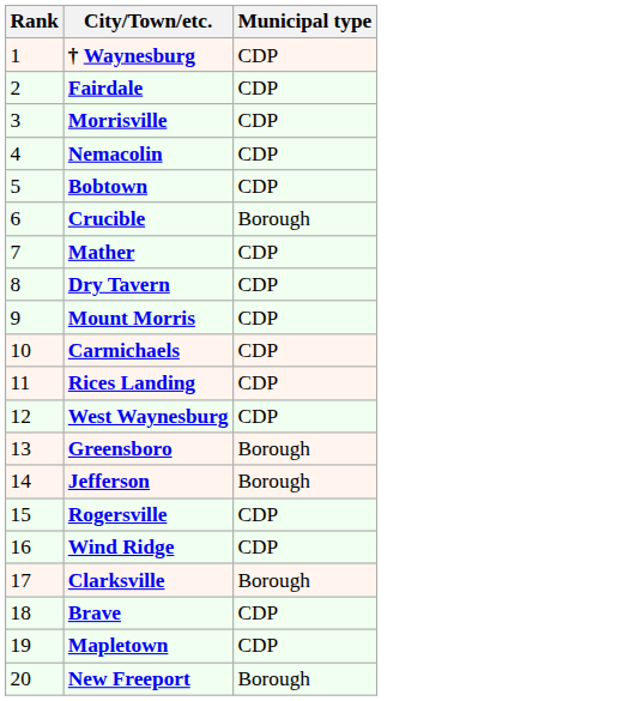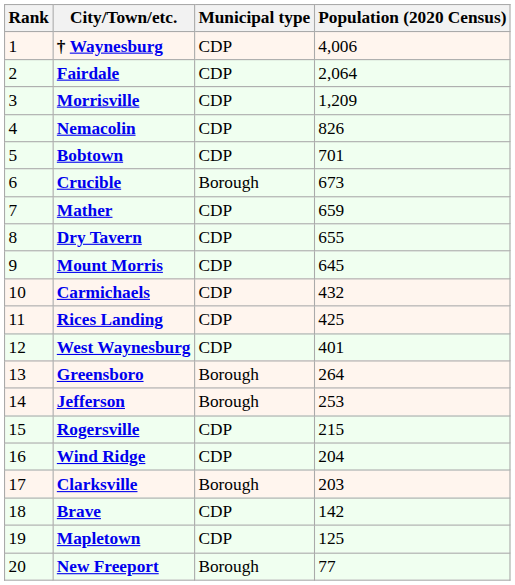+ column: Population (2020 Census) | 4,006 | 2,064 | 1,209 | 826 | 701 | 673 | 659 | 655 | 645 | 432 | 425 | 401 | 264 | 253 | 215 | 204 | 203 | 142 | 125 | 77
